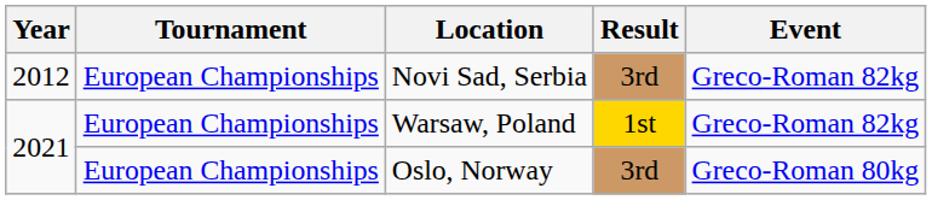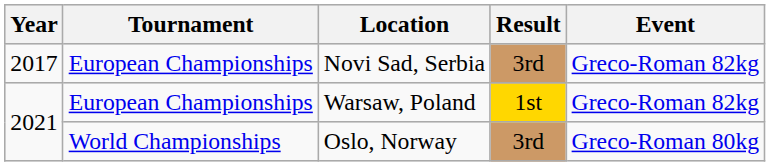Novi Sad, Serbia | Year: 2012 -> 2017
Oslo, Norway | Tournament: European Championships -> World Championships
